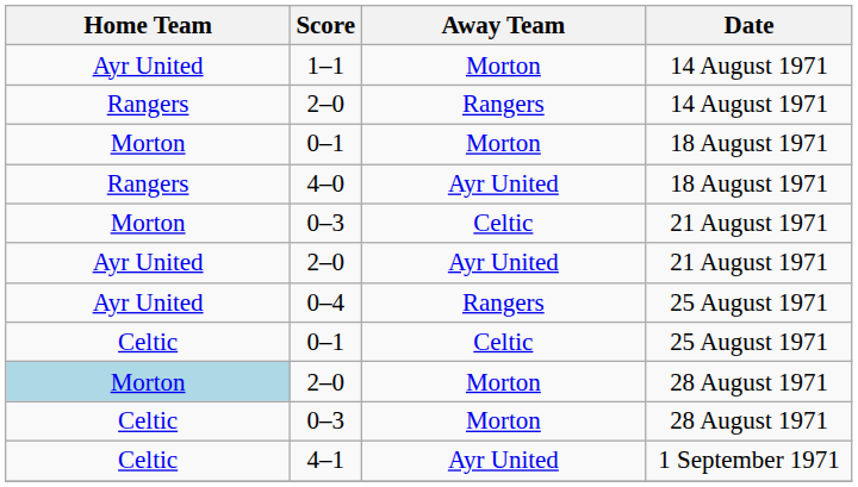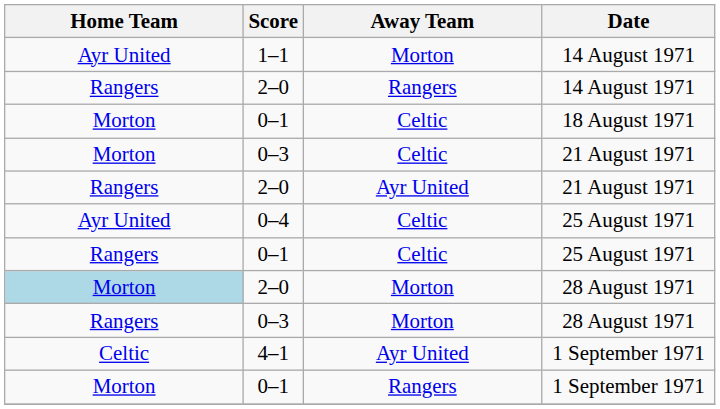0–1 / 18 August 1971 | Away Team: Morton -> Celtic
- row: Rangers | 4–0 | Ayr United | 18 August 1971
2–0 / 21 August 1971 | Home Team: Ayr United -> Rangers
0–4 | Away Team: Rangers -> Celtic
0–1 / 25 August 1971 | Home Team: Celtic -> Rangers
0–3 / 28 August 1971 | Home Team: Celtic -> Rangers
+ row: Morton | 0–1 | Rangers | 1 September 1971
